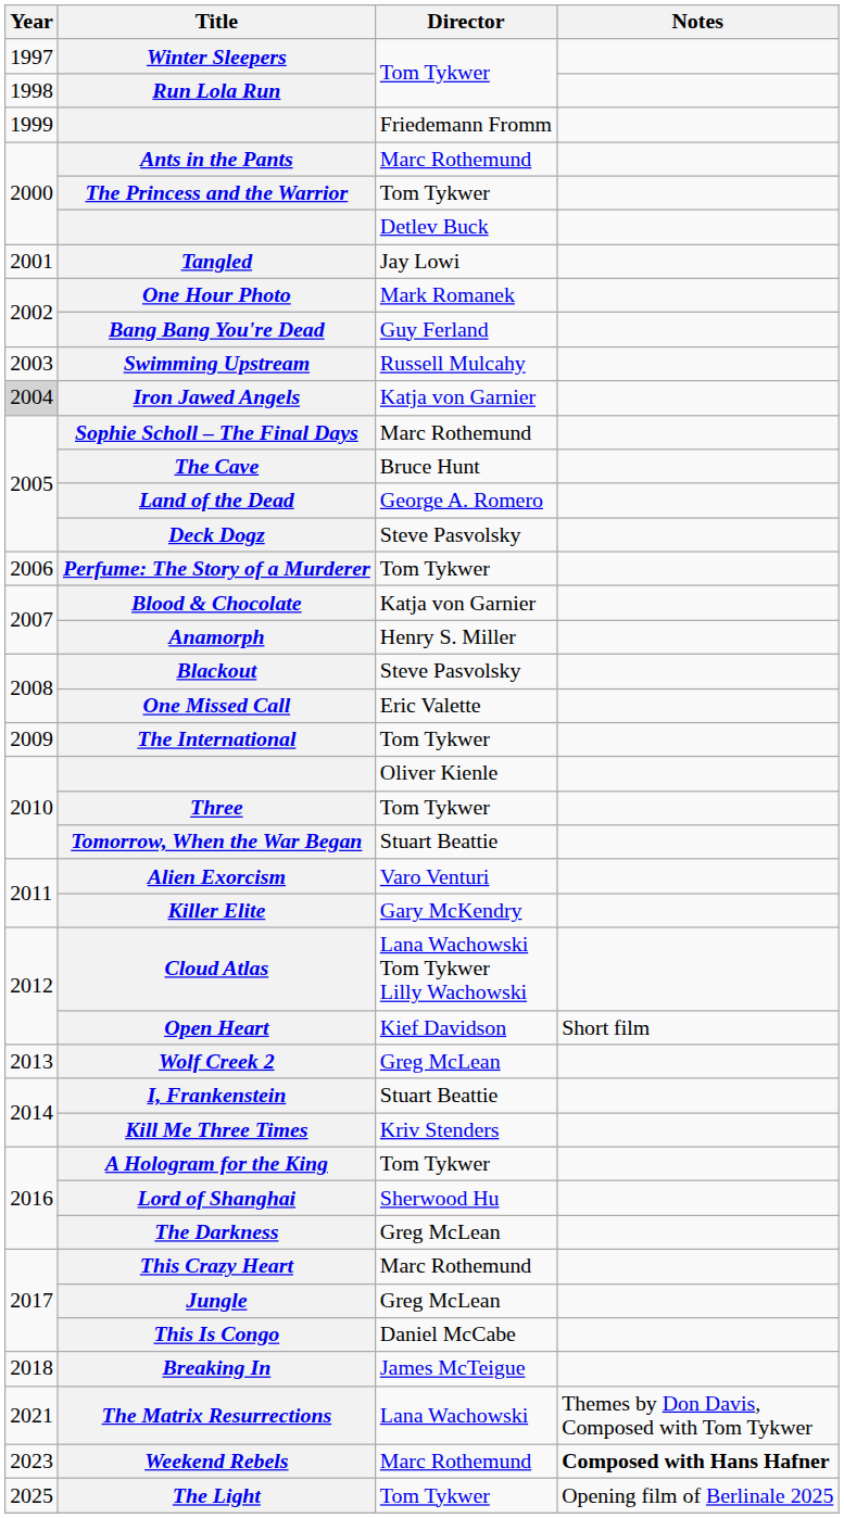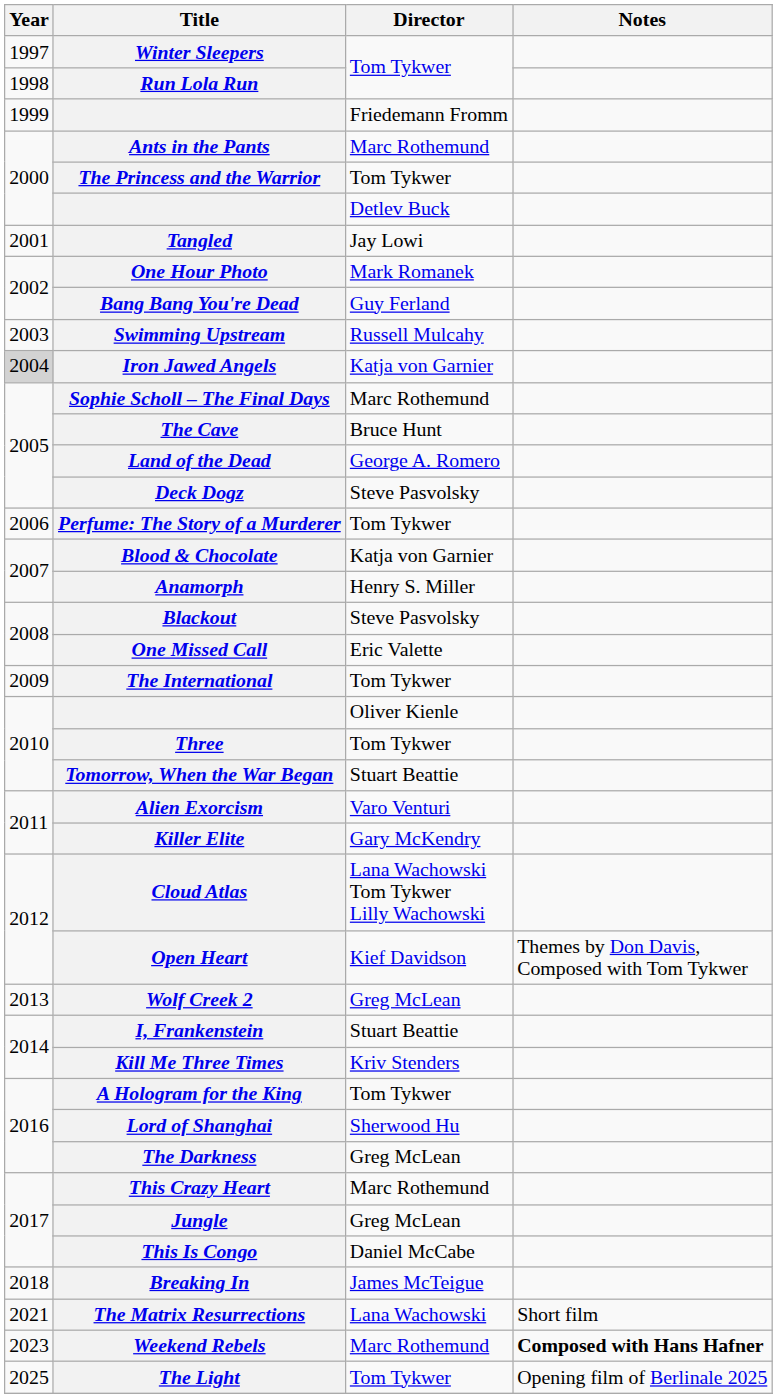Open Heart | Notes: Short film -> Themes by Don Davis, Composed with Tom Tykwer
The Matrix Resurrections | Notes: Themes by Don Davis, Composed with Tom Tykwer -> Short film
